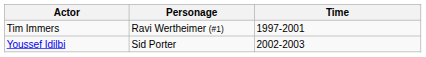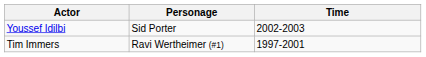rows swapped: Youssef Idilbi <-> Tim Immers
